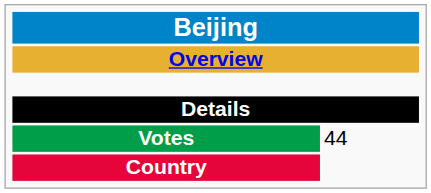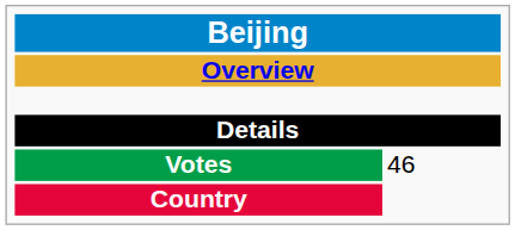Votes | column 2: 44 -> 46
